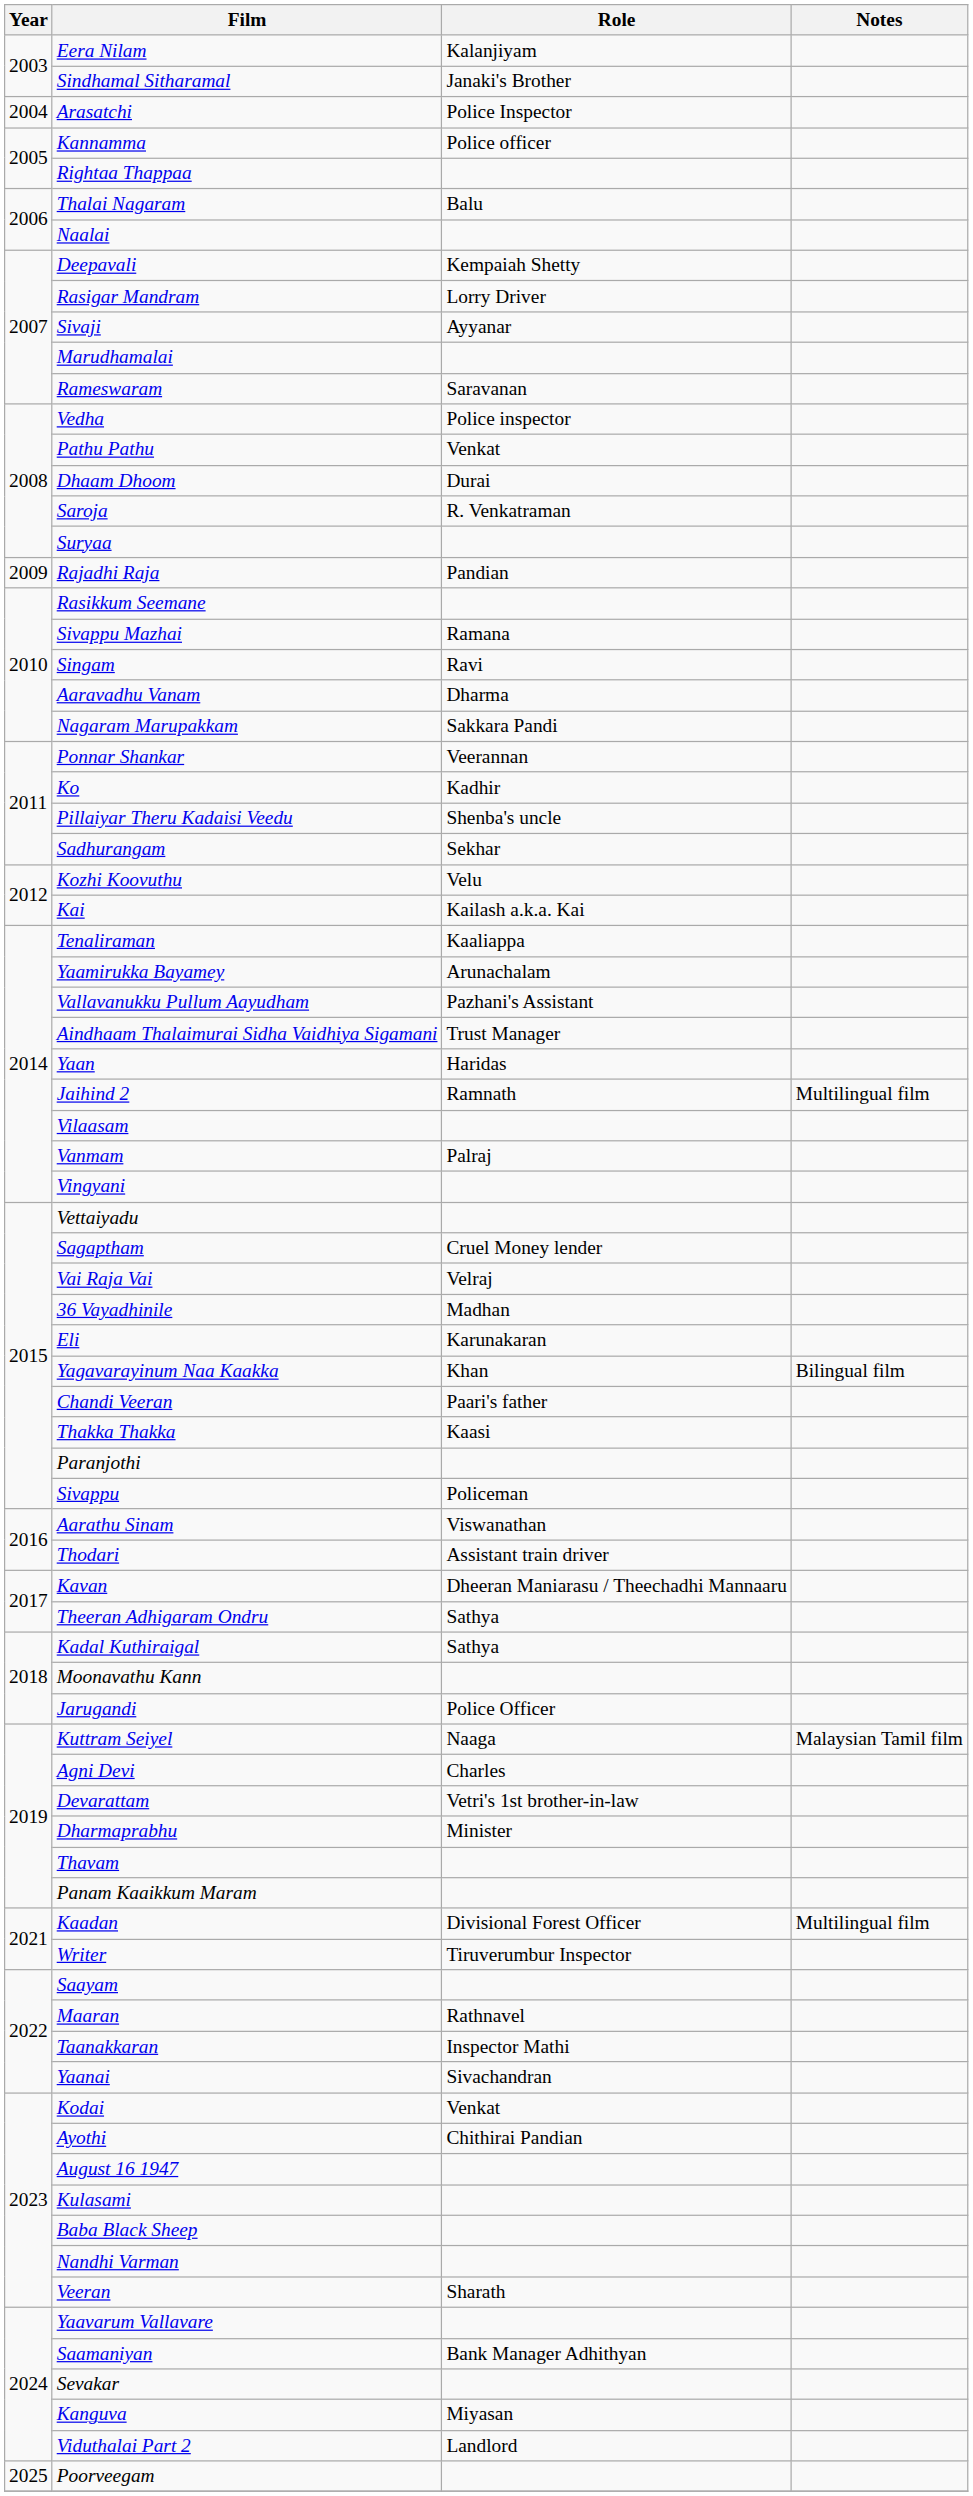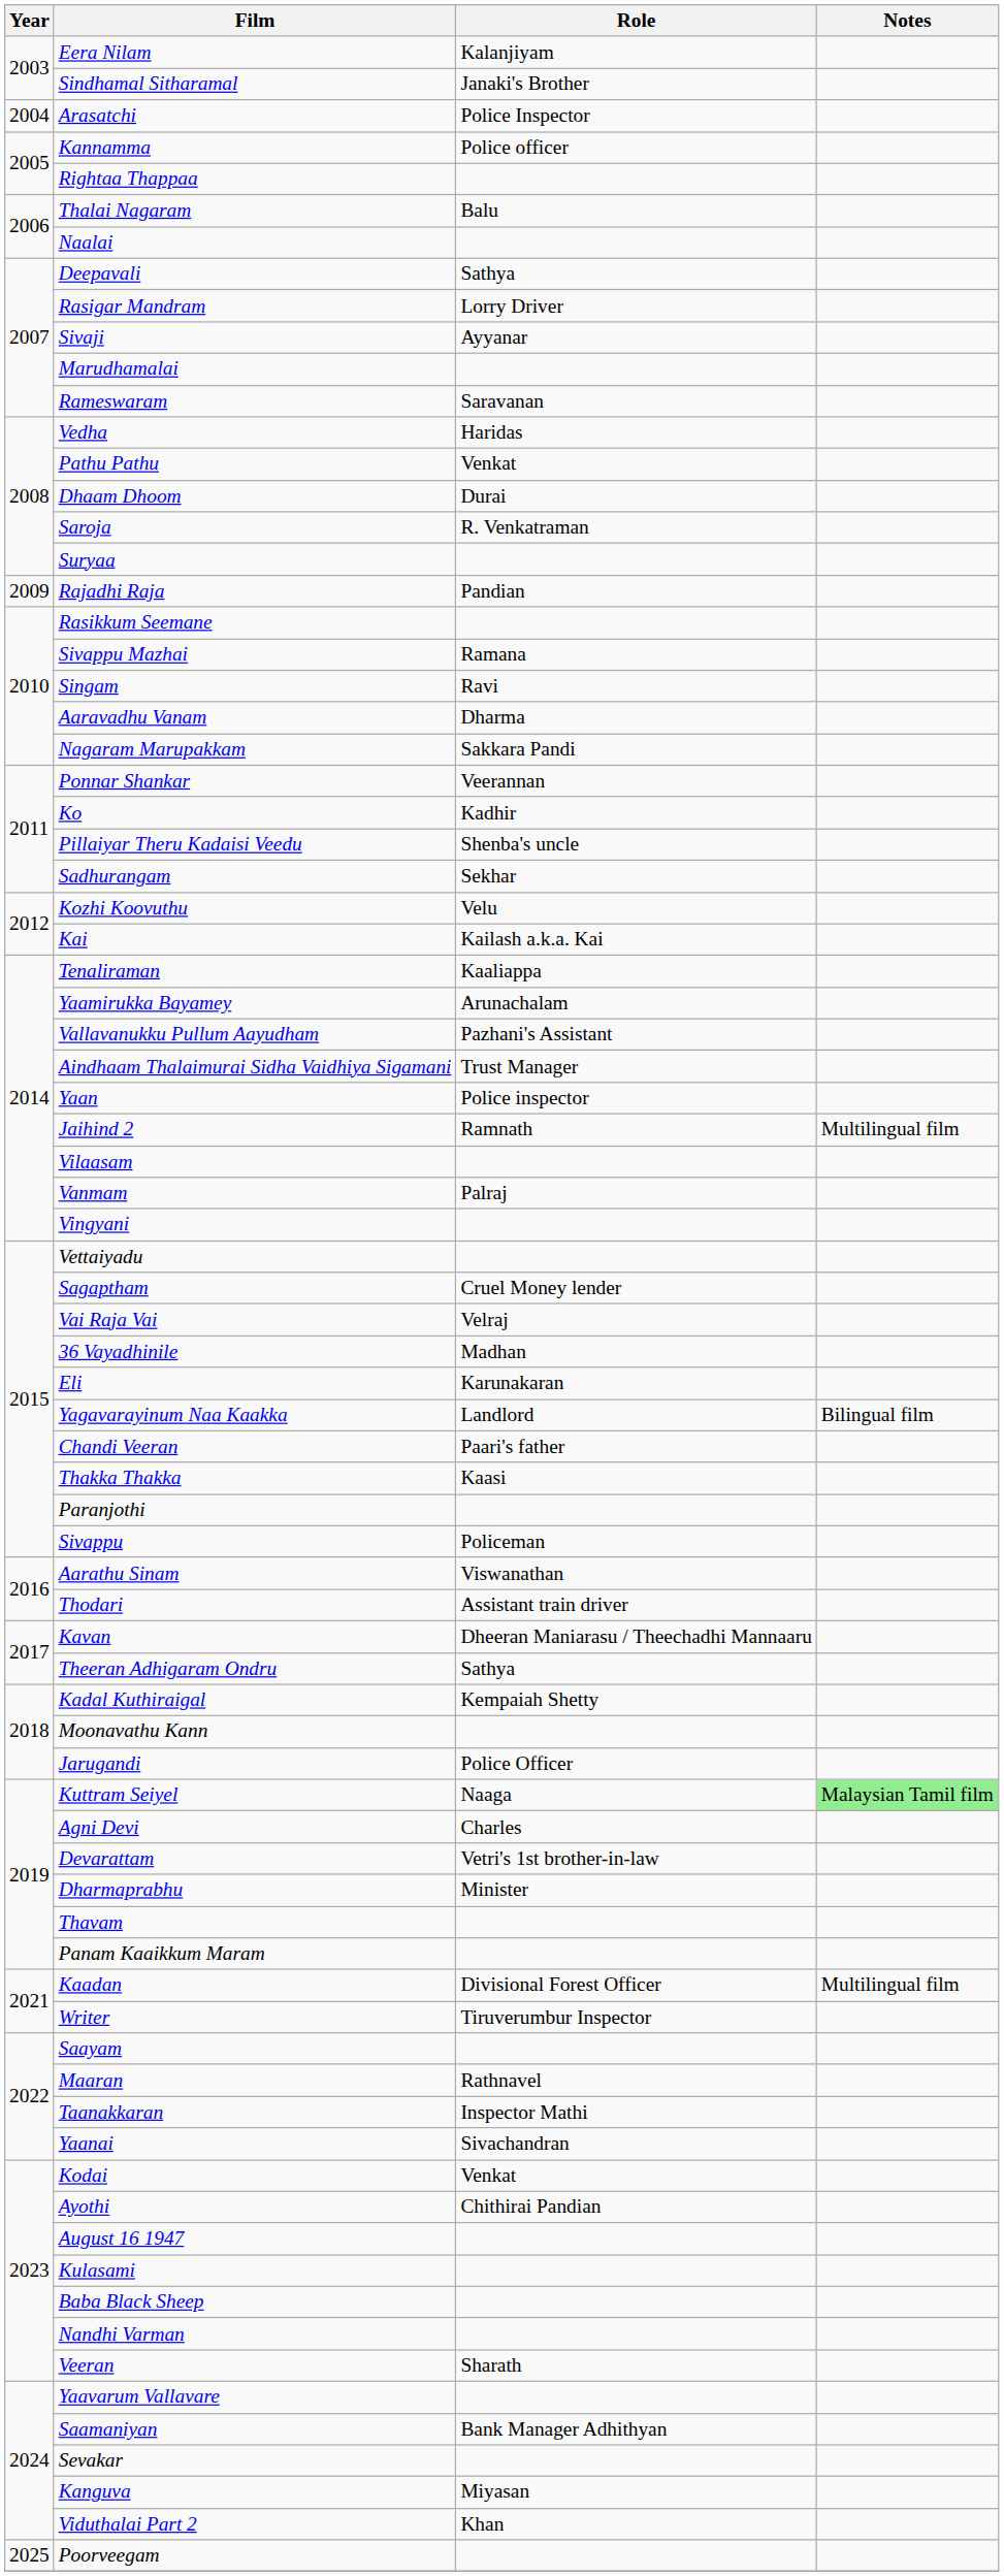Deepavali | Role: Kempaiah Shetty -> Sathya
Vedha | Role: Police inspector -> Haridas
Yaan | Role: Haridas -> Police inspector
Yagavarayinum Naa Kaakka | Role: Khan -> Landlord
Kadal Kuthiraigal | Role: Sathya -> Kempaiah Shetty
Kuttram Seiyel | Notes: no background -> lightgreen background
Viduthalai Part 2 | Role: Landlord -> Khan
